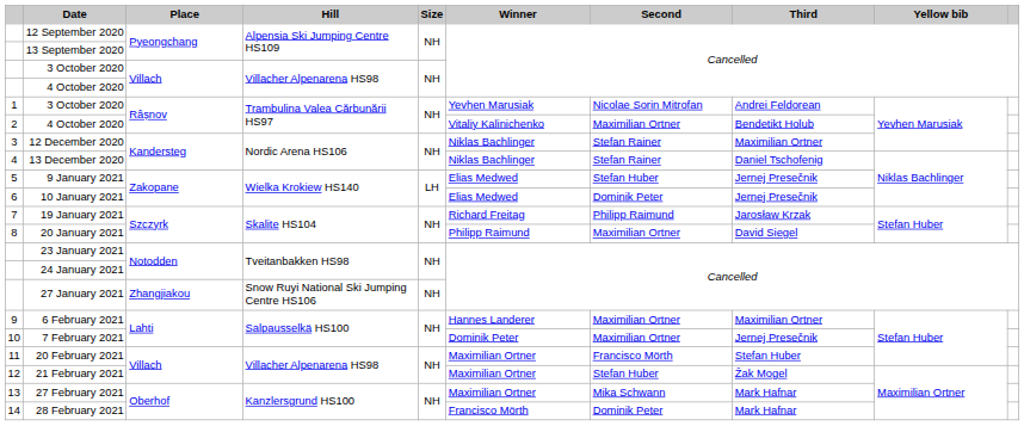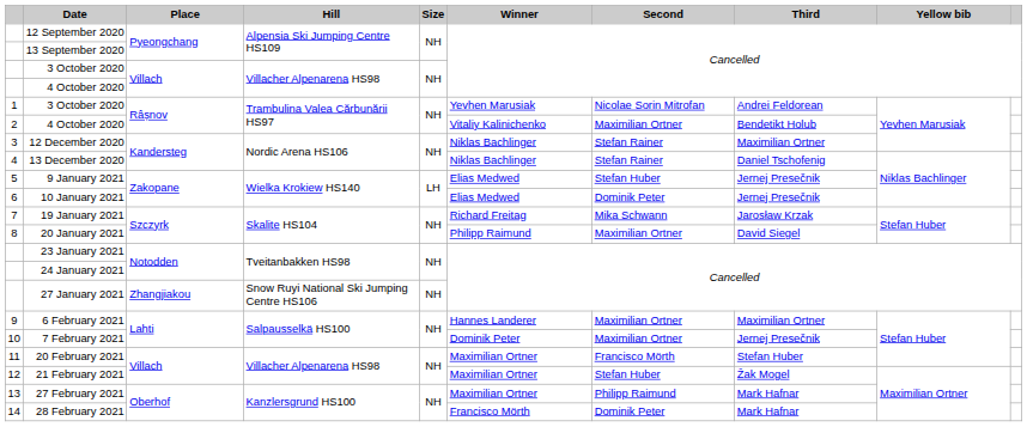19 January 2021 | Second: Philipp Raimund -> Mika Schwann
27 February 2021 | Second: Mika Schwann -> Philipp Raimund
